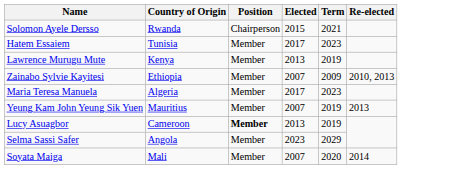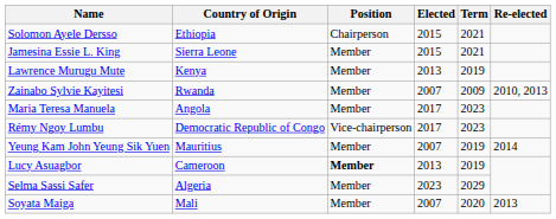Solomon Ayele Dersso | Country of Origin: Rwanda -> Ethiopia
- row: Hatem Essaiem | Tunisia | Member | 2017 | 2023
+ row: Jamesina Essie L. King | Sierra Leone | Member | 2015 | 2021
Zainabo Sylvie Kayitesi | Country of Origin: Ethiopia -> Rwanda
Maria Teresa Manuela | Country of Origin: Algeria -> Angola
+ row: Rémy Ngoy Lumbu | Democratic Republic of Congo | Vice-chairperson | 2017 | 2023
Yeung Kam John Yeung Sik Yuen | Re-elected: 2013 -> 2014
Selma Sassi Safer | Country of Origin: Angola -> Algeria
Soyata Maiga | Re-elected: 2014 -> 2013
